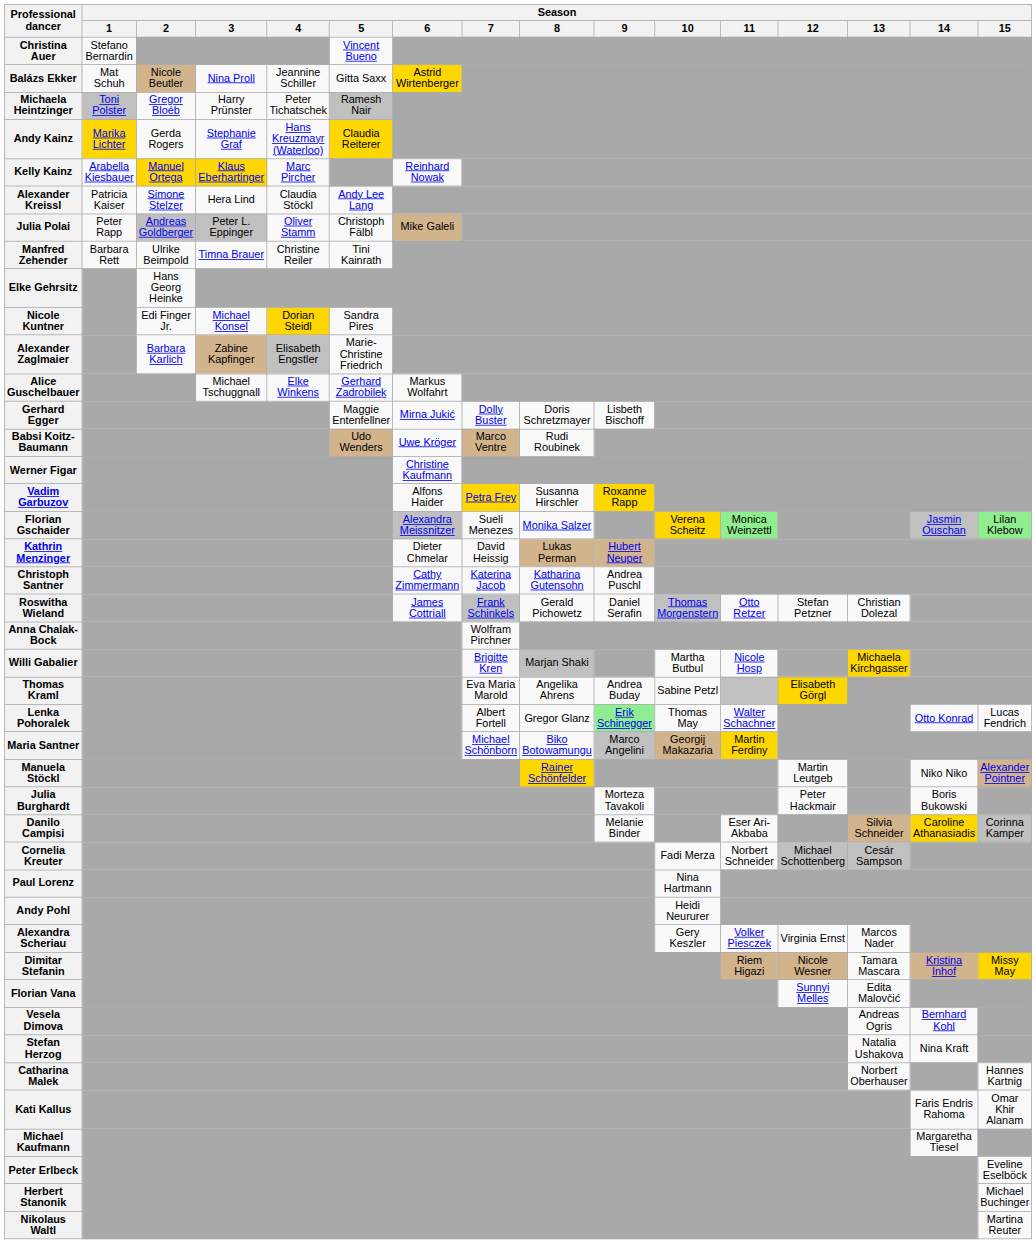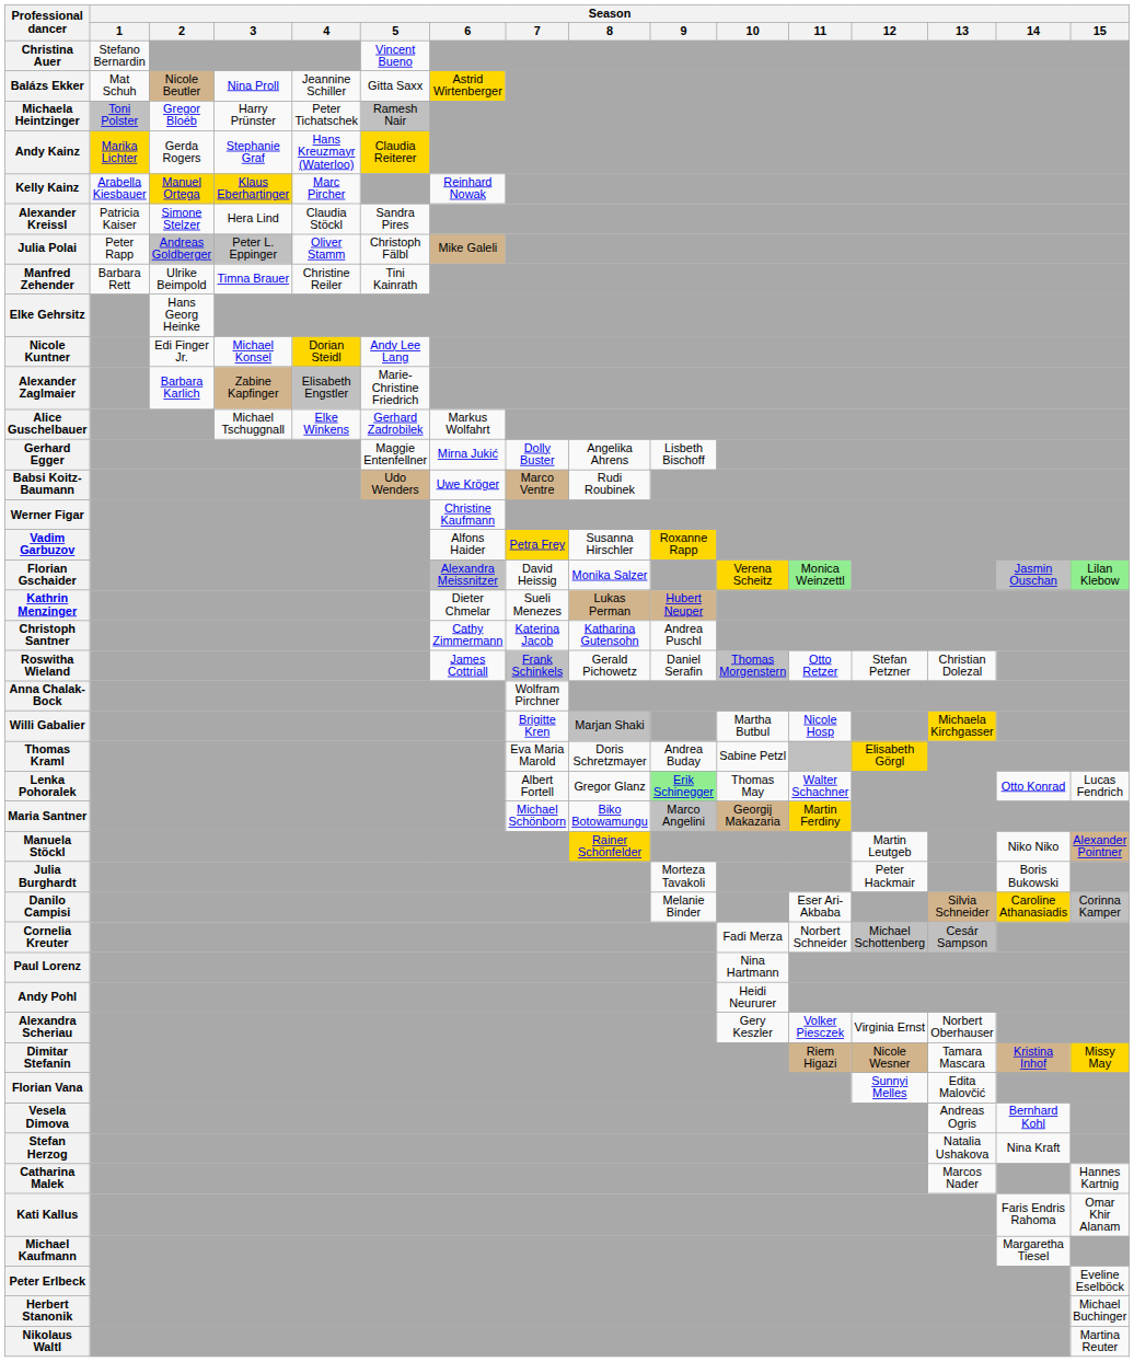Alexander Kreissl | Season / 5: Andy Lee Lang -> Sandra Pires
Nicole Kuntner | Season / 5: Sandra Pires -> Andy Lee Lang
Gerhard Egger | Season / 8: Doris Schretzmayer -> Angelika Ahrens
Florian Gschaider | Season / 7: Sueli Menezes -> David Heissig
Kathrin Menzinger | Season / 7: David Heissig -> Sueli Menezes
Thomas Kraml | Season / 8: Angelika Ahrens -> Doris Schretzmayer
Alexandra Scheriau | Season / 13: Marcos Nader -> Norbert Oberhauser
Catharina Malek | Season / 13: Norbert Oberhauser -> Marcos Nader
